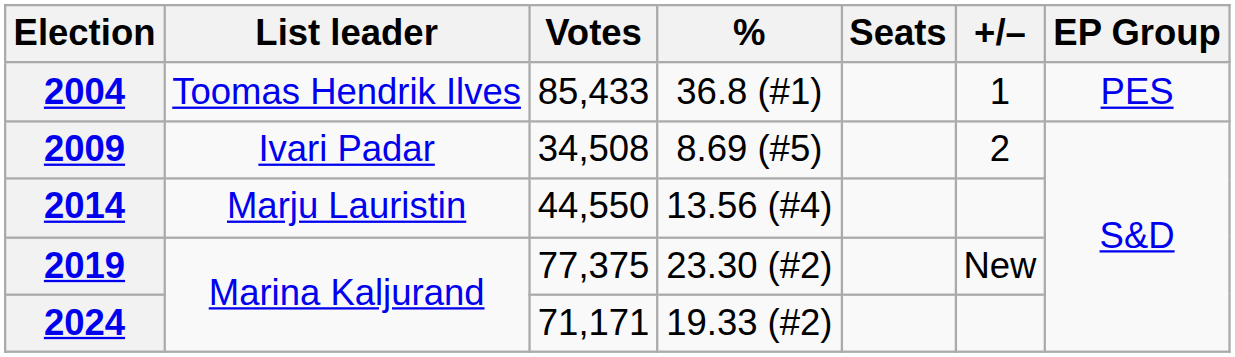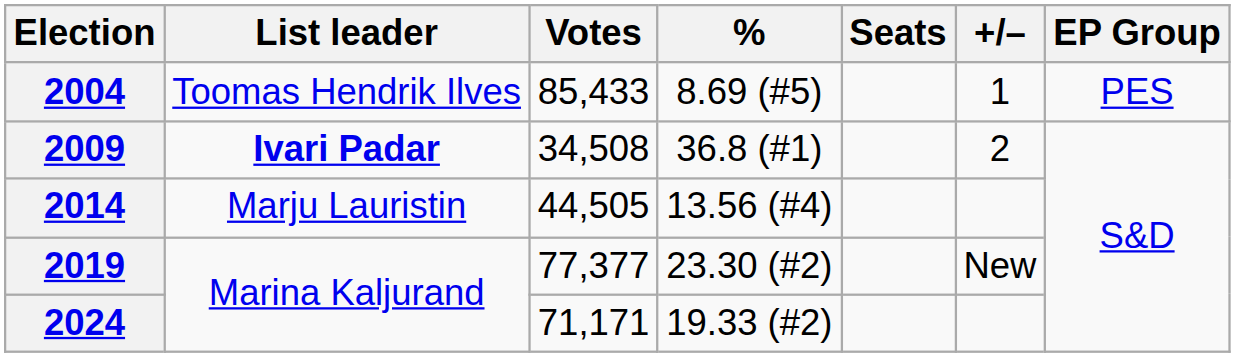2004 | %: 36.8 (#1) -> 8.69 (#5)
2009 | List leader: normal -> bold
2009 | %: 8.69 (#5) -> 36.8 (#1)
2014 | Votes: 44,550 -> 44,505
2019 | Votes: 77,375 -> 77,377
